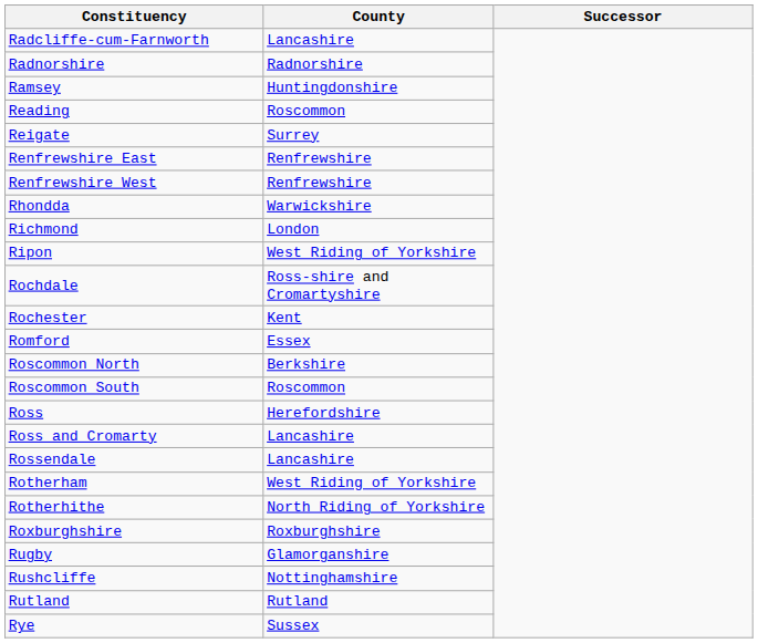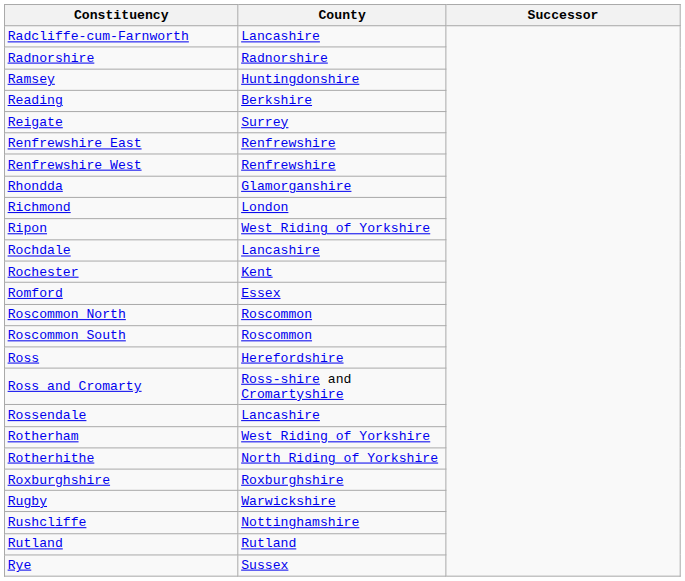Reading | County: Roscommon -> Berkshire
Rhondda | County: Warwickshire -> Glamorganshire
Rochdale | County: Ross-shire and Cromartyshire -> Lancashire
Roscommon North | County: Berkshire -> Roscommon
Ross and Cromarty | County: Lancashire -> Ross-shire and Cromartyshire
Rugby | County: Glamorganshire -> Warwickshire
